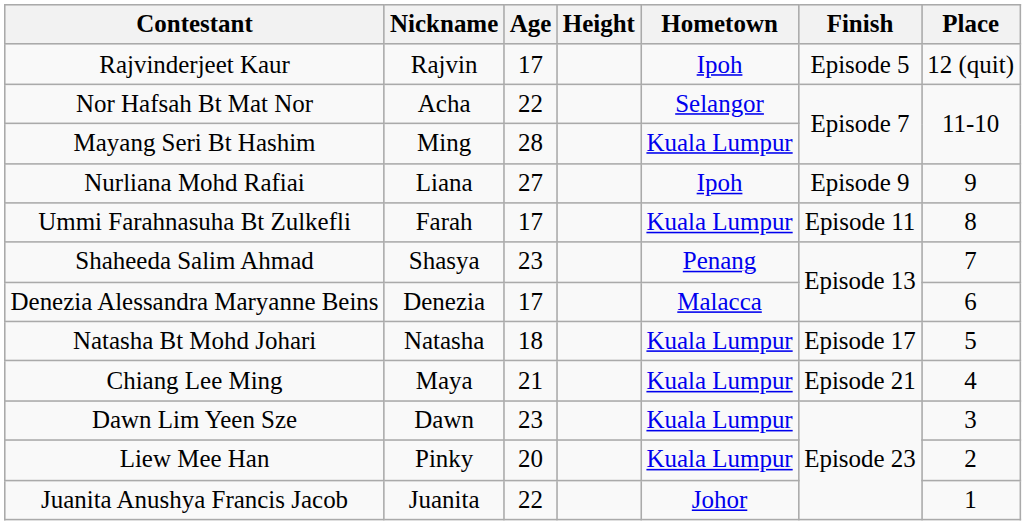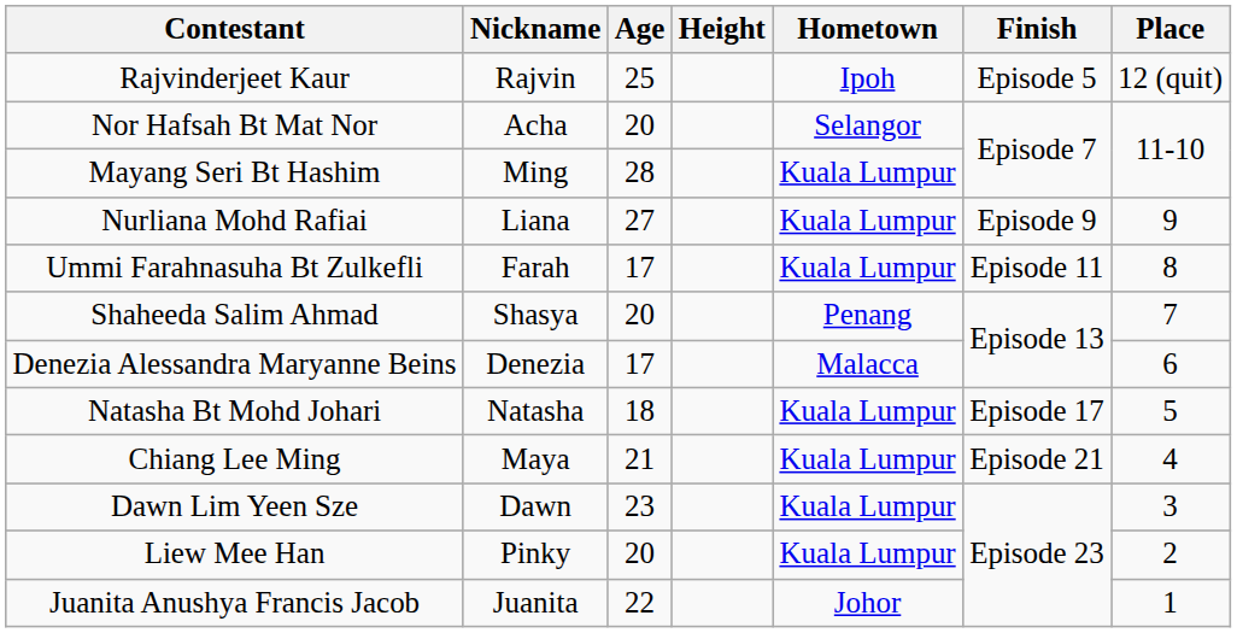Rajvinderjeet Kaur | Age: 17 -> 25
Nor Hafsah Bt Mat Nor | Age: 22 -> 20
Nurliana Mohd Rafiai | Hometown: Ipoh -> Kuala Lumpur
Shaheeda Salim Ahmad | Age: 23 -> 20
